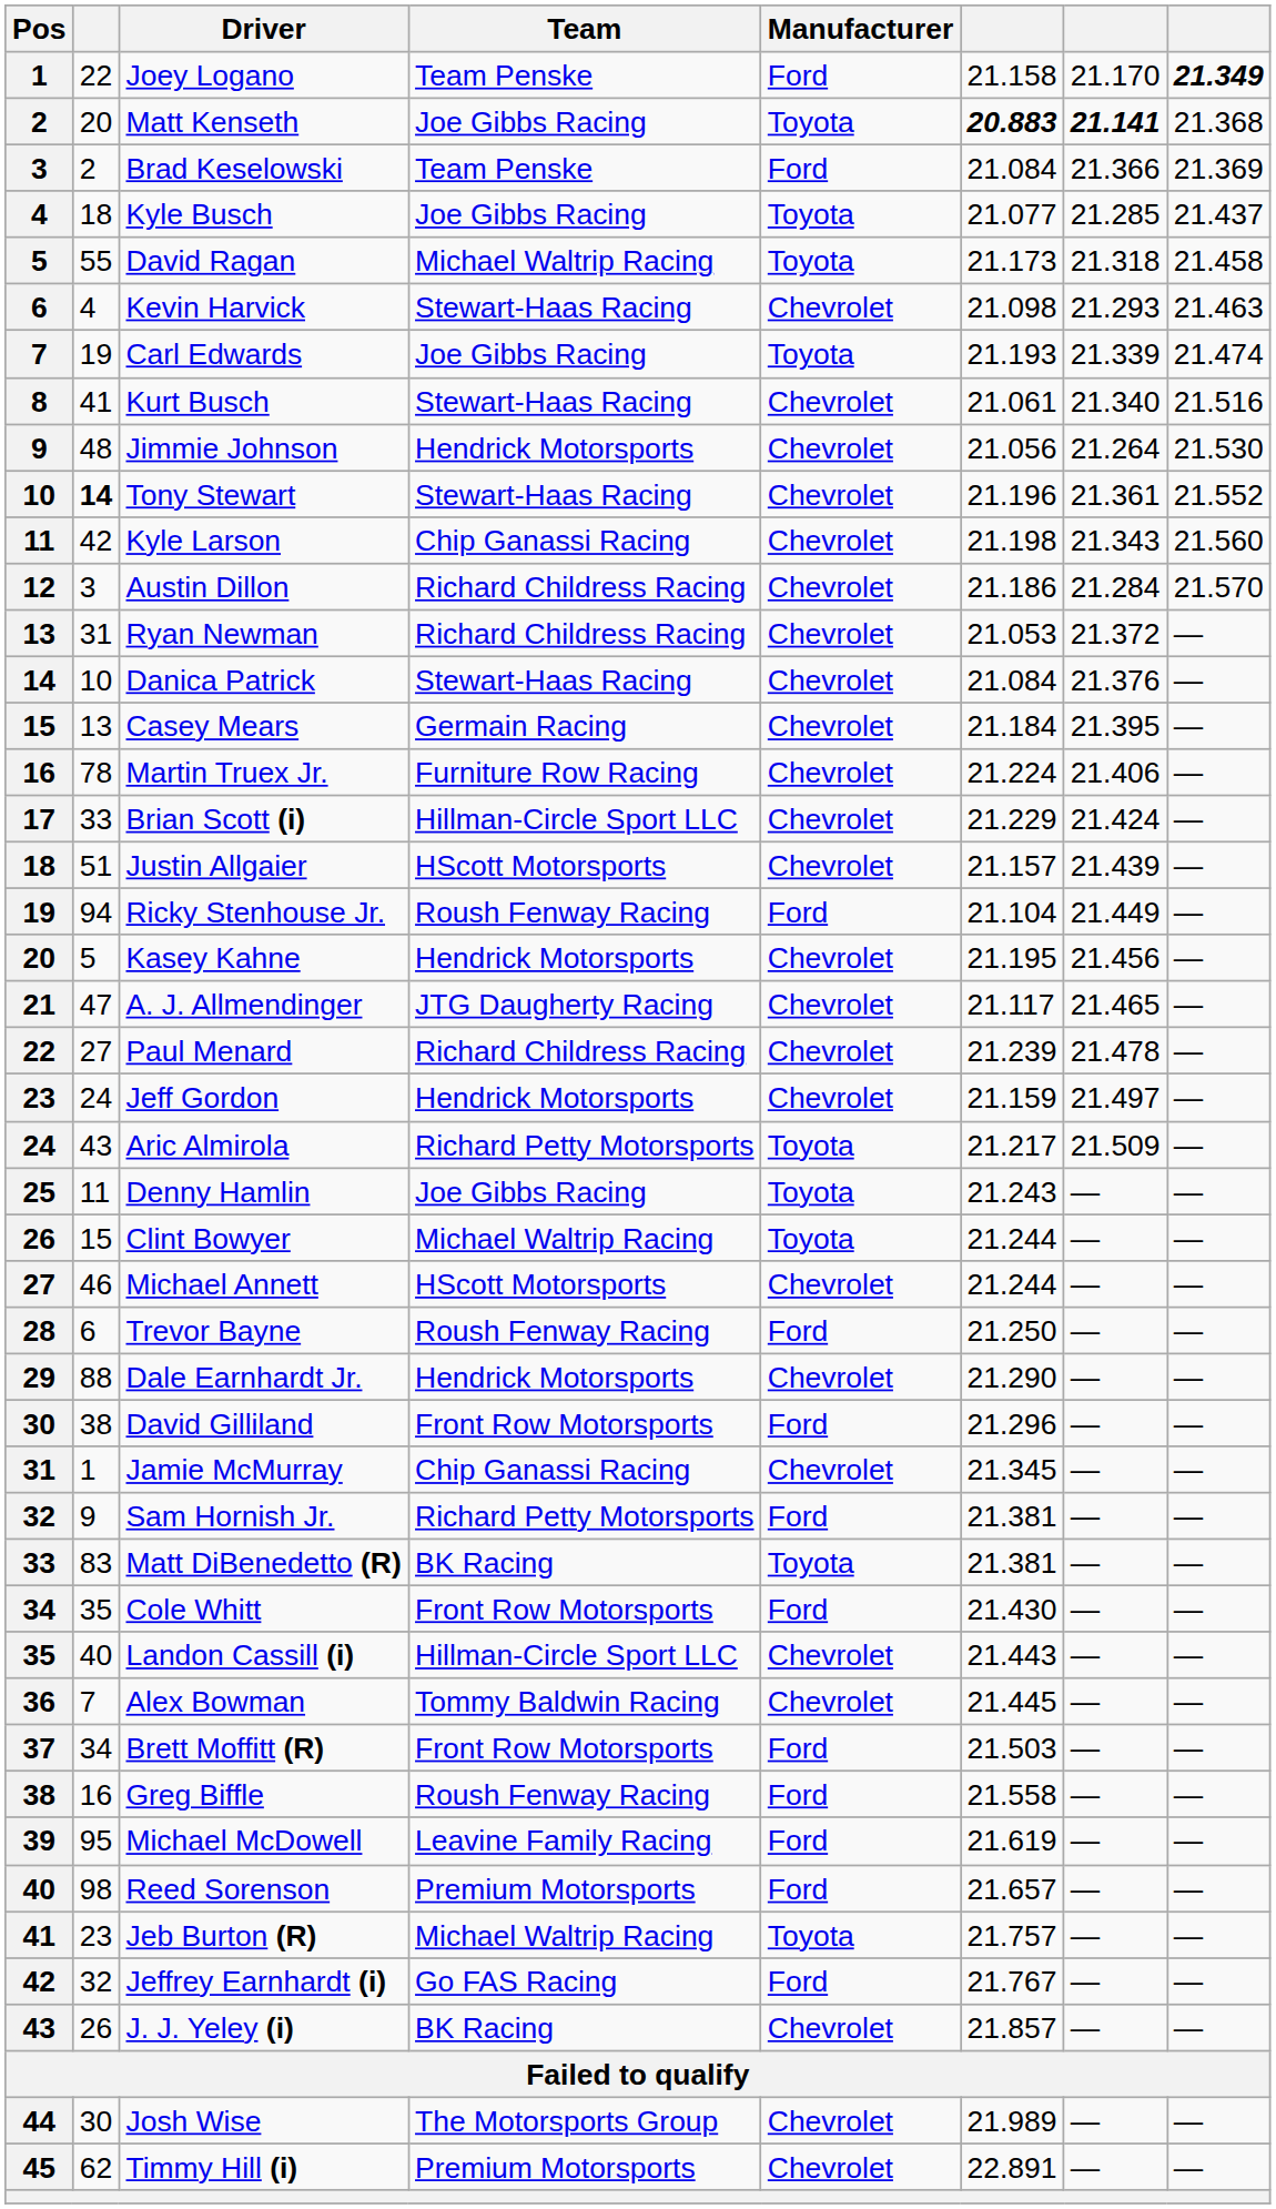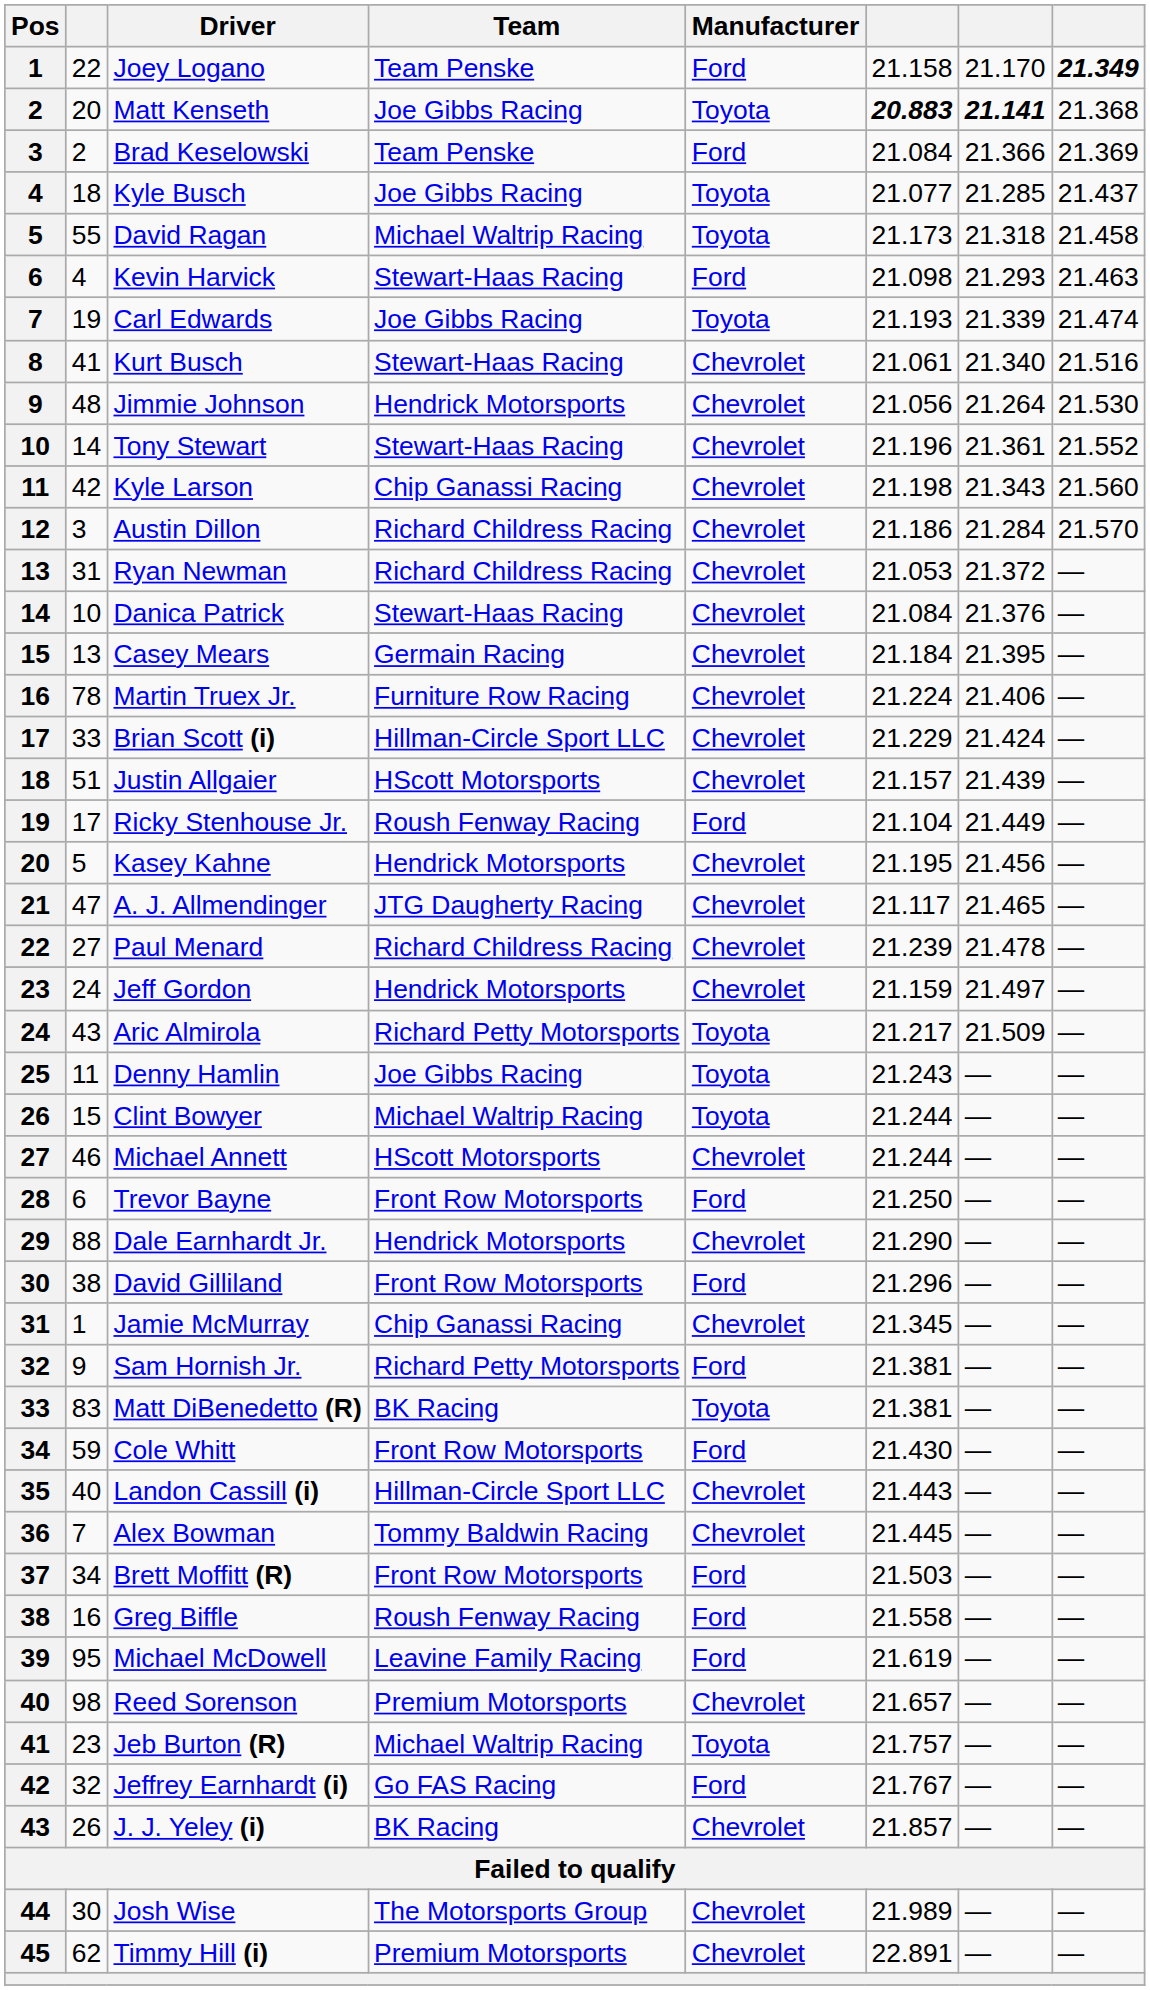Kevin Harvick | Manufacturer: Chevrolet -> Ford
Tony Stewart | column 2: bold -> normal
Ricky Stenhouse Jr. | column 2: 94 -> 17
Trevor Bayne | Team: Roush Fenway Racing -> Front Row Motorsports
Cole Whitt | column 2: 35 -> 59
Reed Sorenson | Manufacturer: Ford -> Chevrolet
